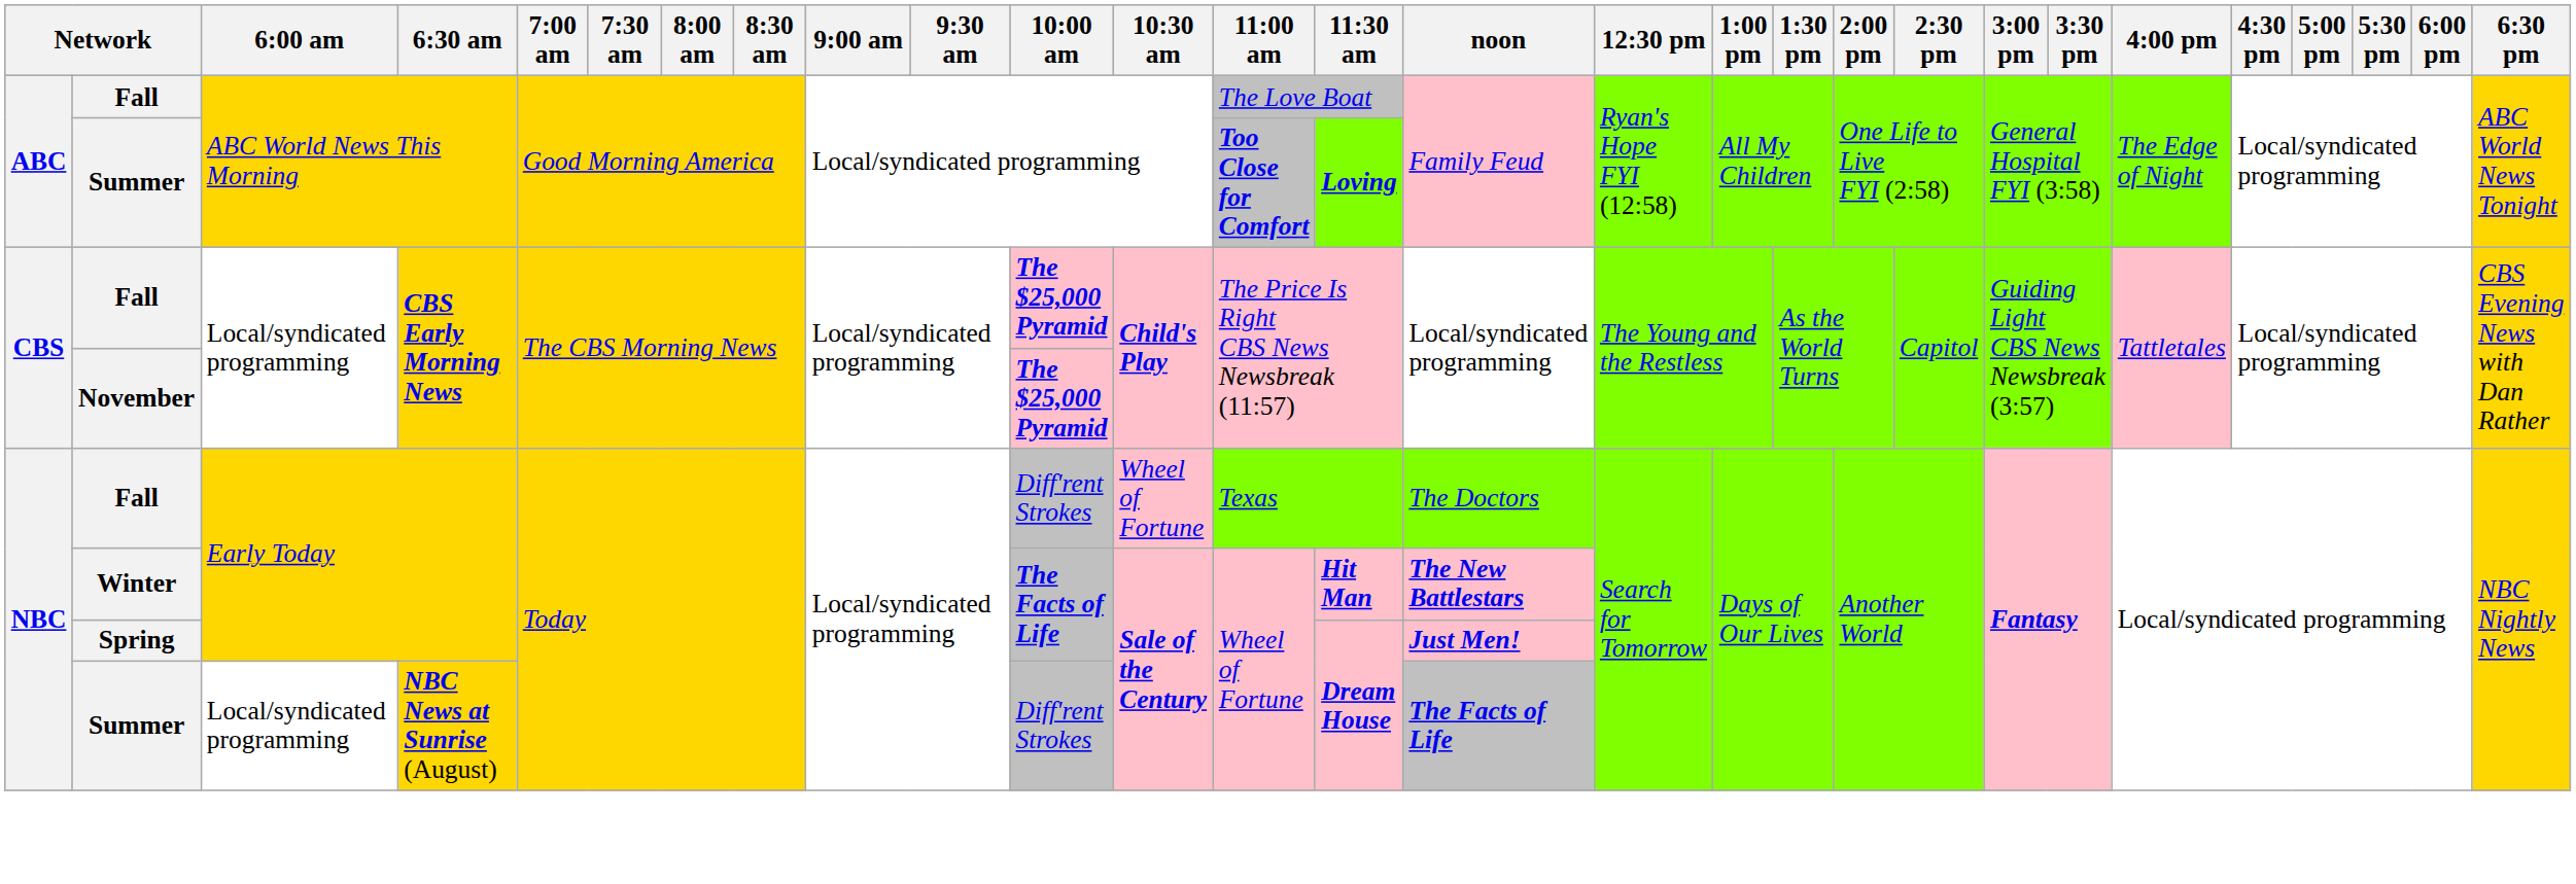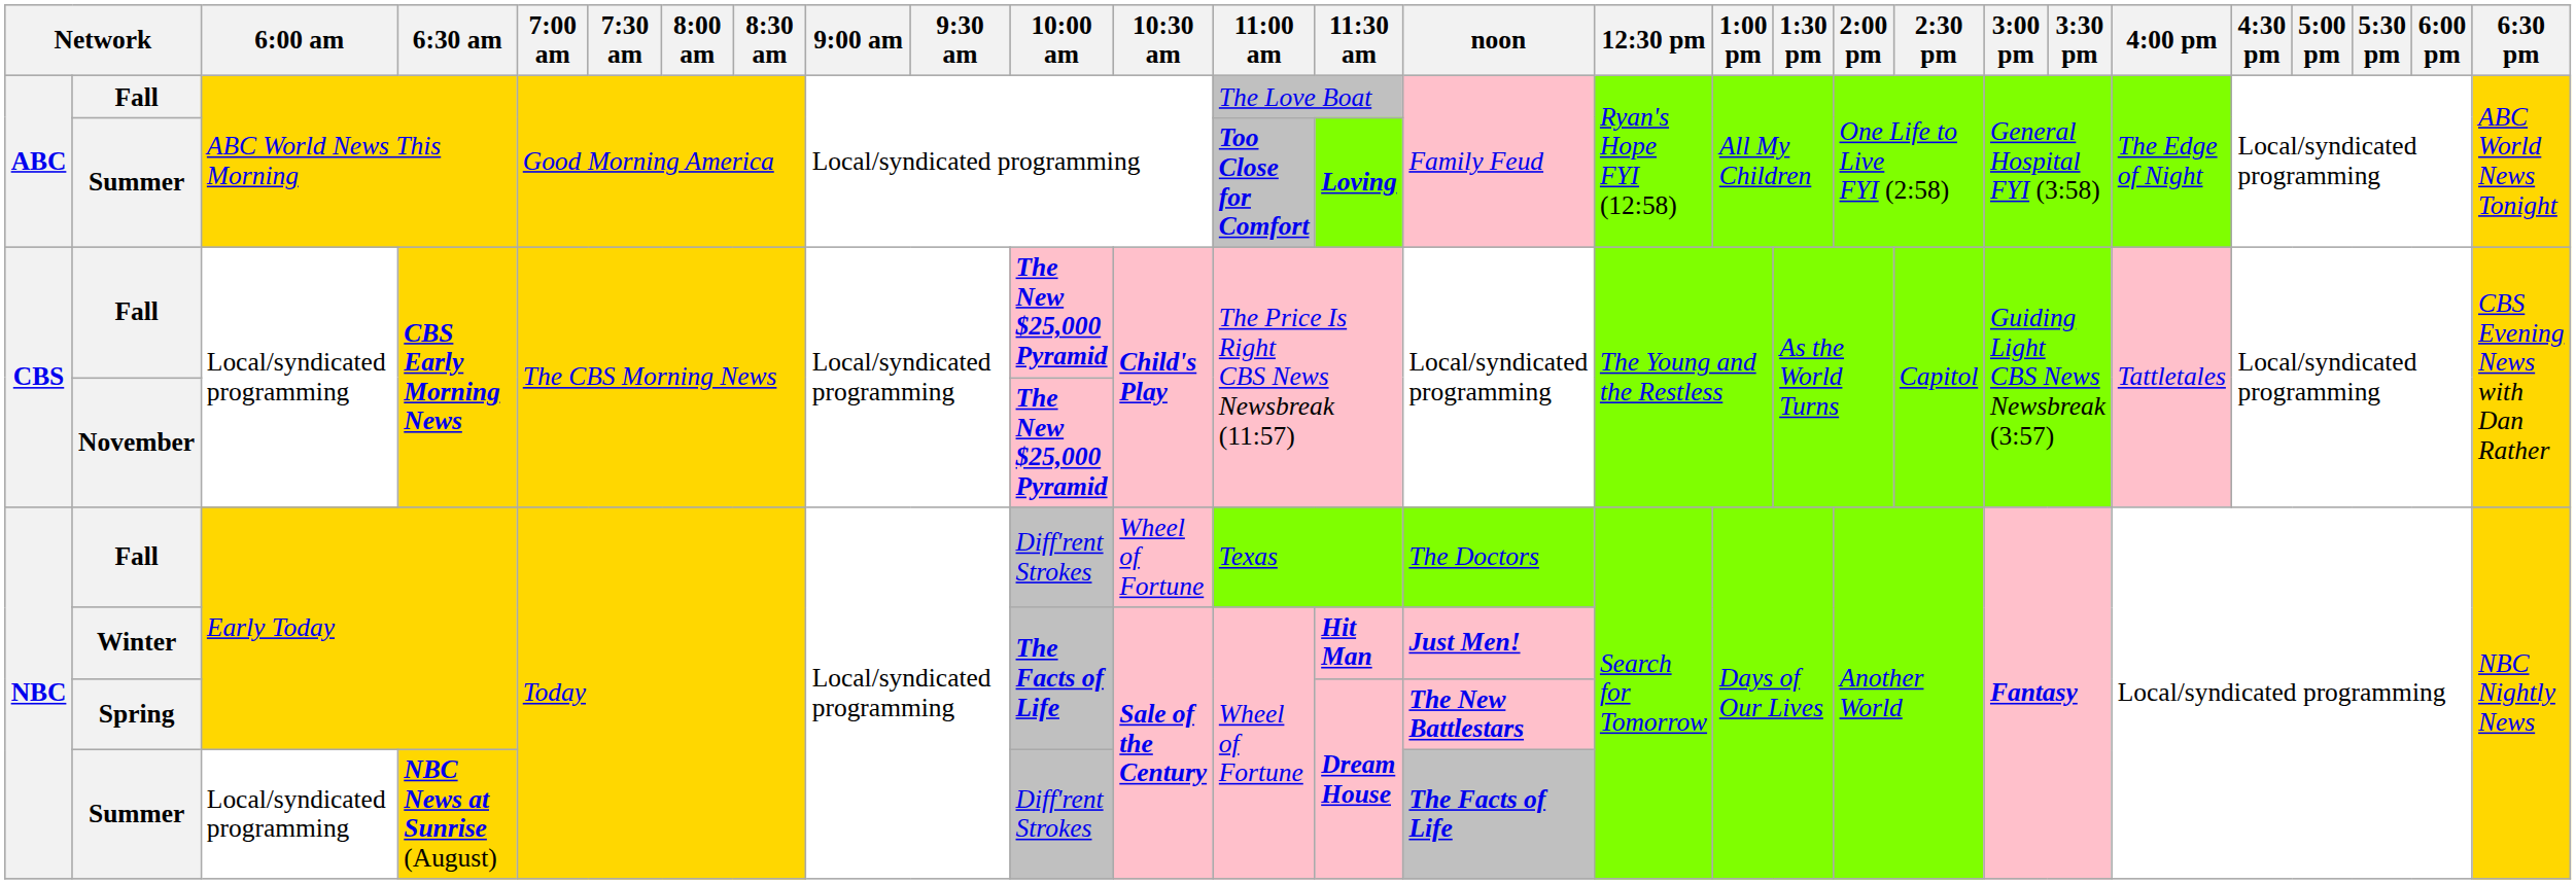Fall / CBS Early Morning News | 10:00 am: The $25,000 Pyramid -> The New $25,000 Pyramid
November | 10:00 am: The $25,000 Pyramid -> The New $25,000 Pyramid
Winter | noon: The New Battlestars -> Just Men!
Spring | noon: Just Men! -> The New Battlestars
